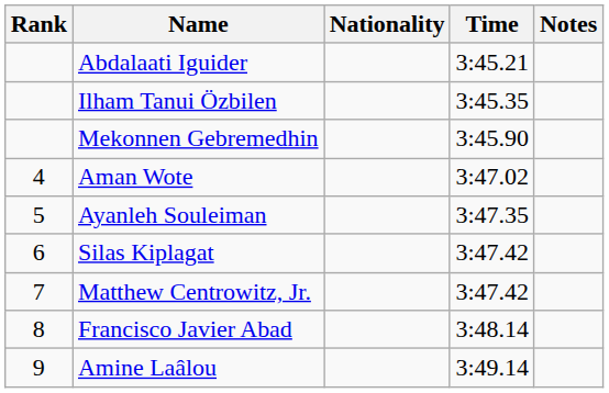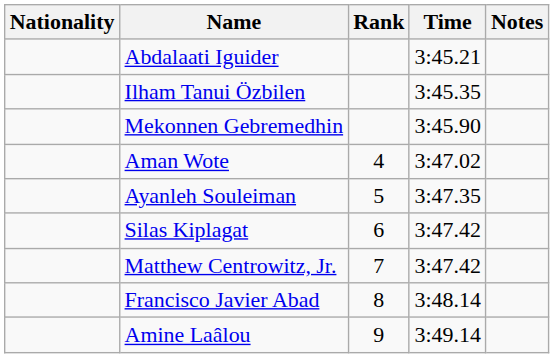columns swapped: Rank <-> Nationality
